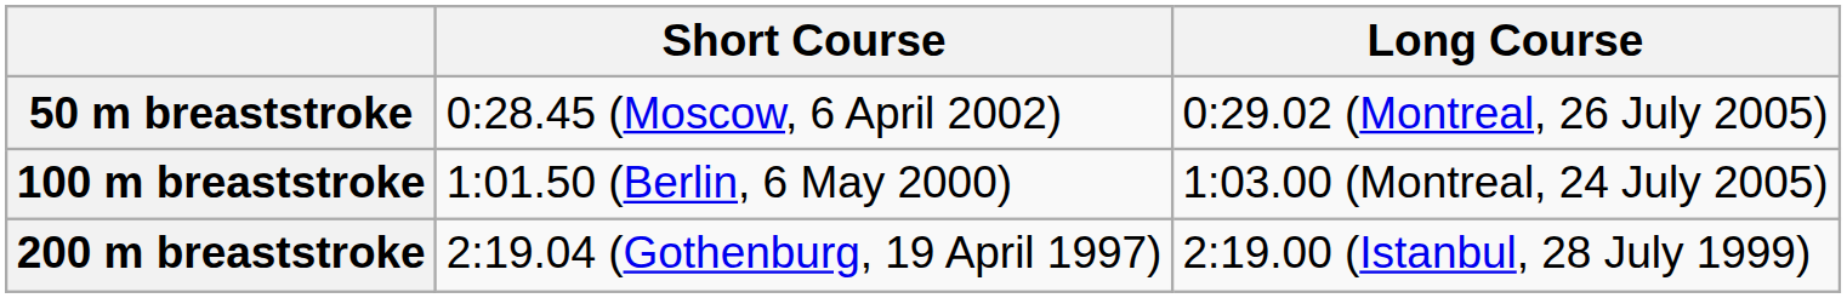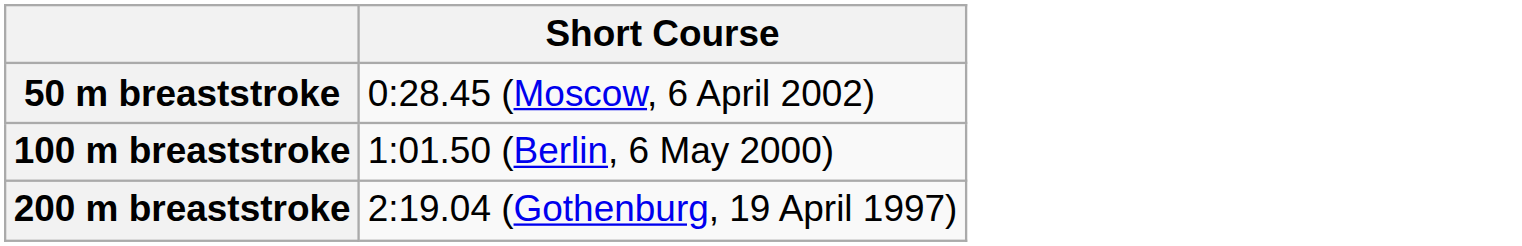- column: Long Course | 0:29.02 (Montreal, 26 July 2005) | 1:03.00 (Montreal, 24 July 2005) | 2:19.00 (Istanbul, 28 July 1999)
